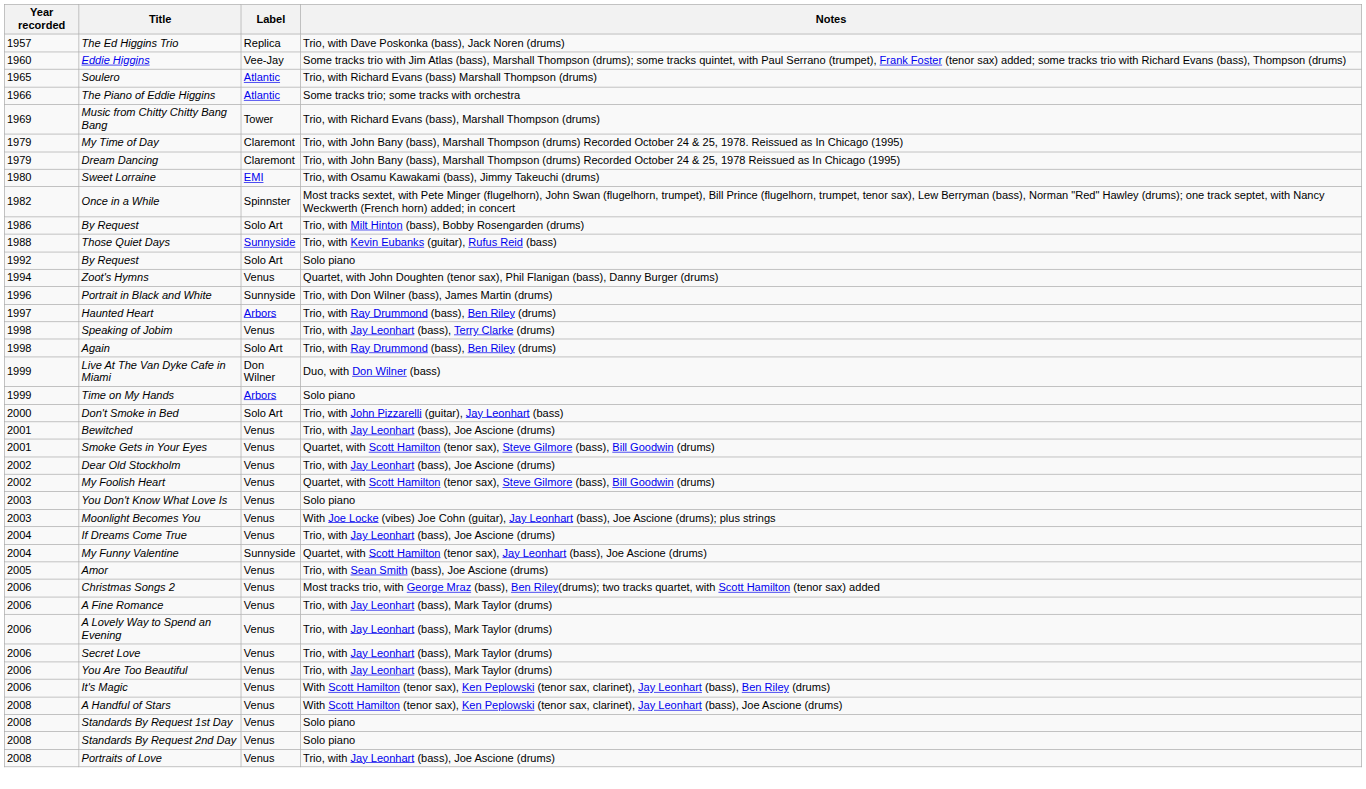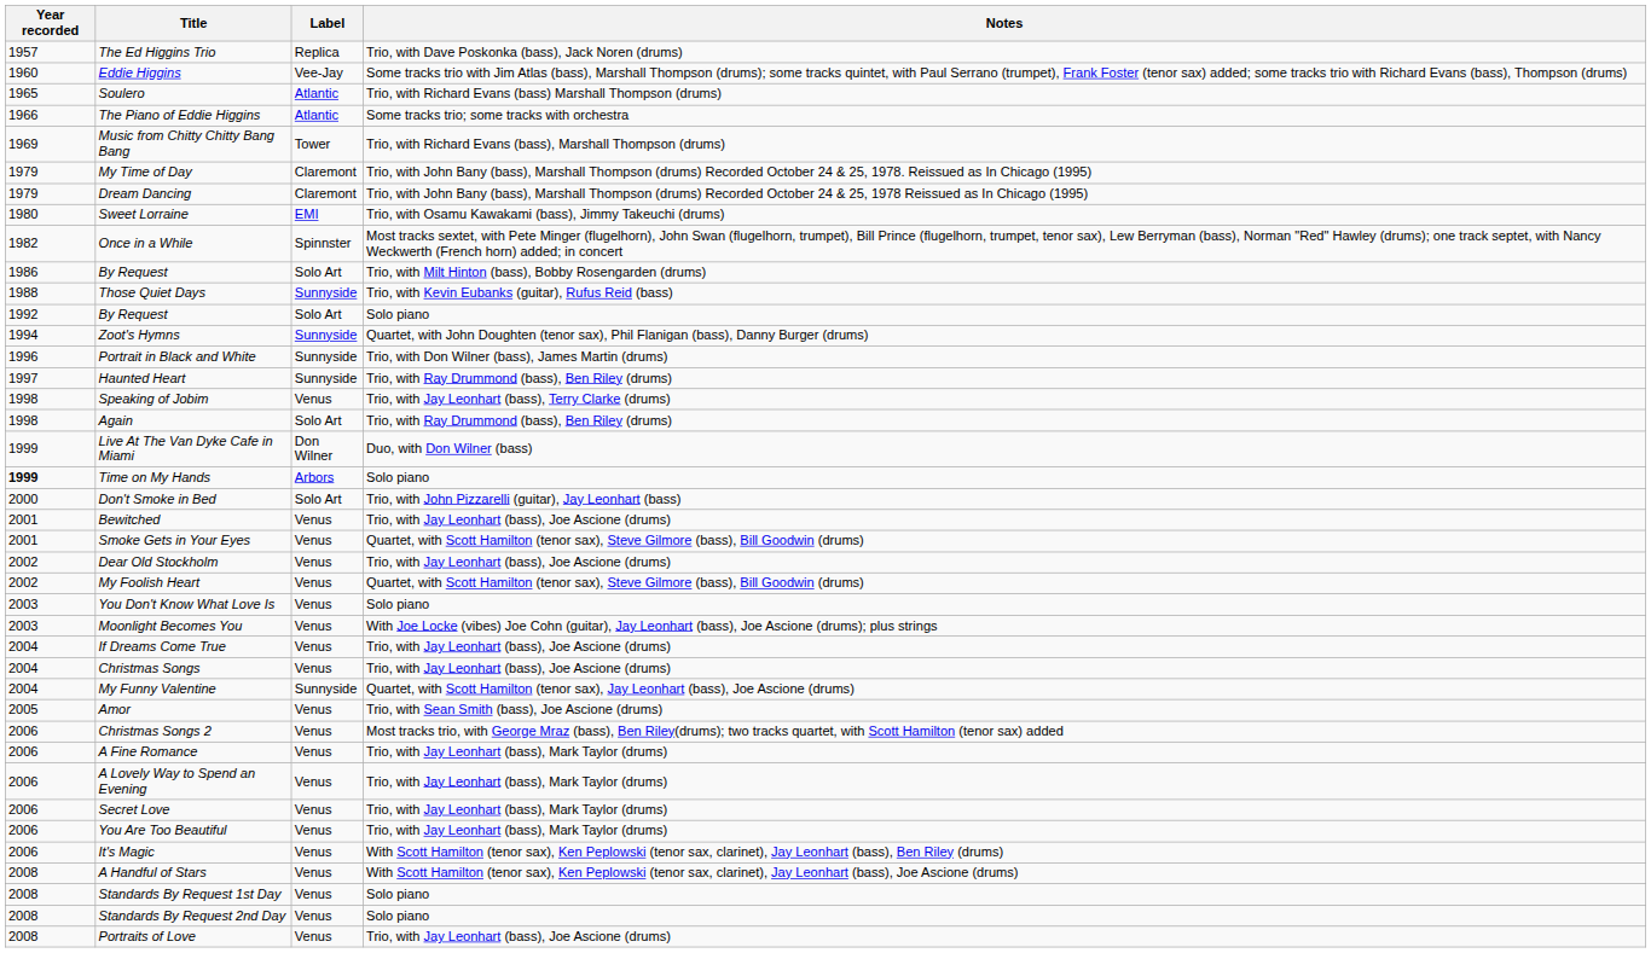Zoot's Hymns | Label: Venus -> Sunnyside
Haunted Heart | Label: Arbors -> Sunnyside
Time on My Hands | Year recorded: normal -> bold
+ row: 2004 | Christmas Songs | Venus | Trio, with Jay Leonhart (bass), Joe Ascione (drums)
